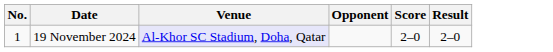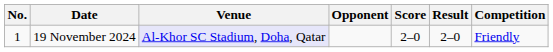+ column: Competition | Friendly
